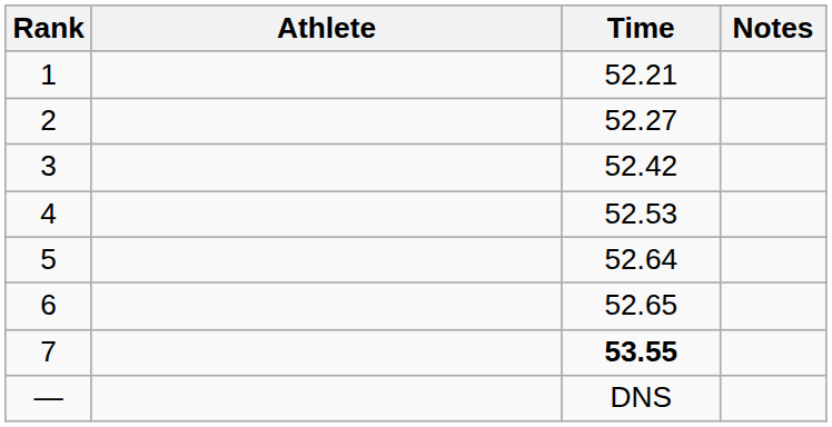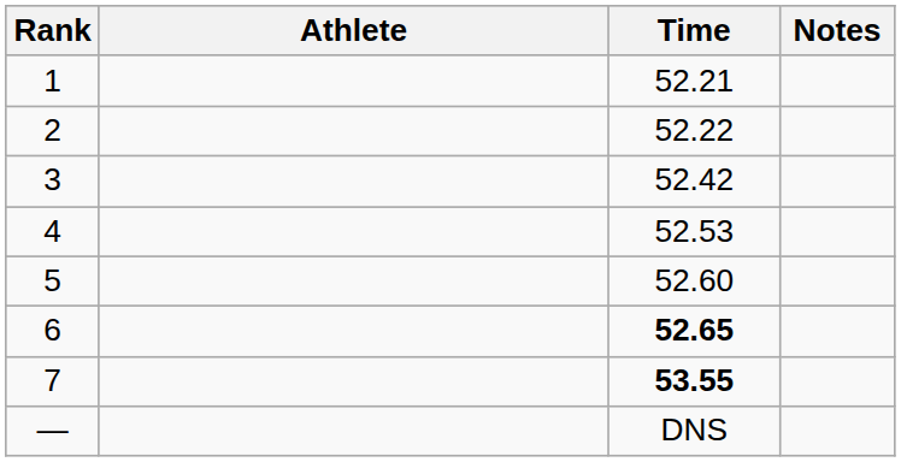2 | Time: 52.27 -> 52.22
5 | Time: 52.64 -> 52.60
6 | Time: normal -> bold
